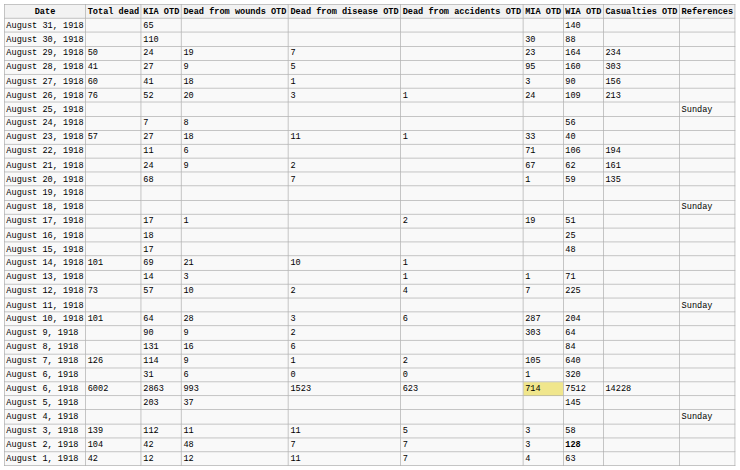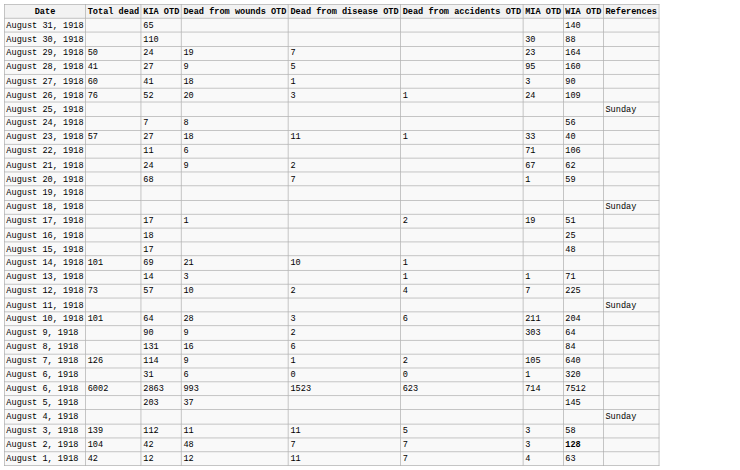- column: Casualties OTD | 234 | 303 | 156 | 213 | 194 | 161 | 135 | 14228
August 10, 1918 | MIA OTD: 287 -> 211
August 6, 1918 / 2863 | MIA OTD: khaki background -> no background
